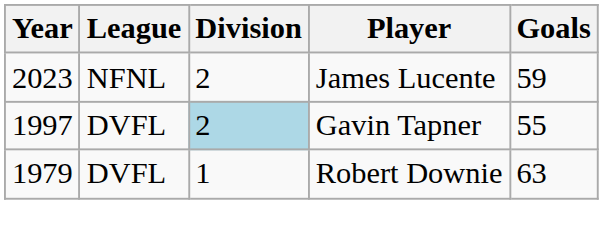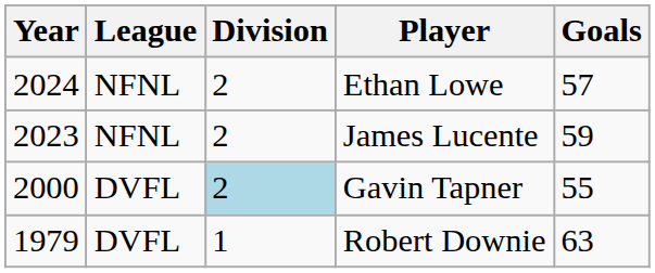+ row: 2024 | NFNL | 2 | Ethan Lowe | 57
Gavin Tapner | Year: 1997 -> 2000
